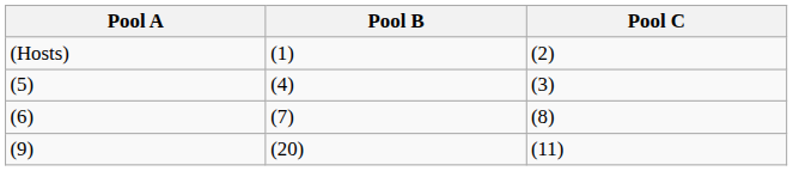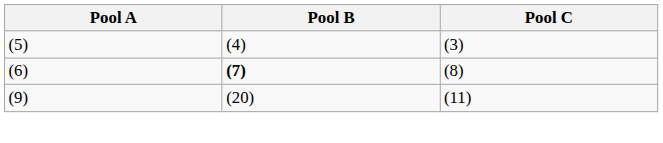- row: (Hosts) | (1) | (2)
(6) | Pool B: normal -> bold
